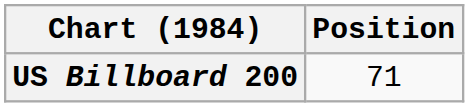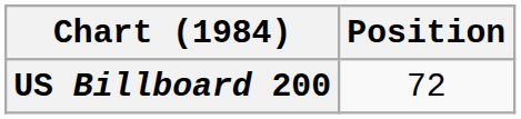US Billboard 200 | Position: 71 -> 72
